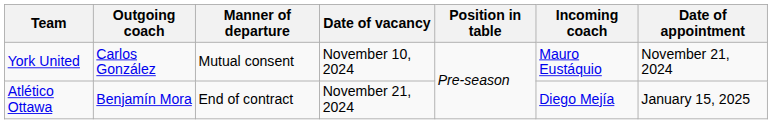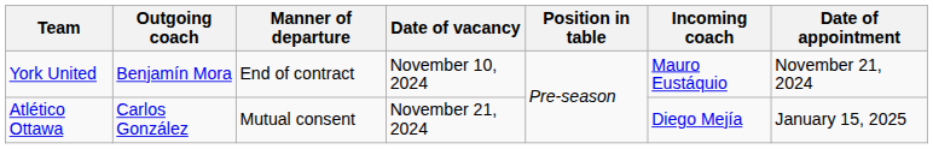York United | Outgoing coach: Carlos González -> Benjamín Mora
York United | Manner of departure: Mutual consent -> End of contract
Atlético Ottawa | Outgoing coach: Benjamín Mora -> Carlos González
Atlético Ottawa | Manner of departure: End of contract -> Mutual consent
